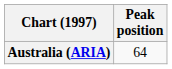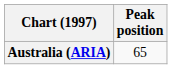Australia (ARIA) | Peak position: 64 -> 65
